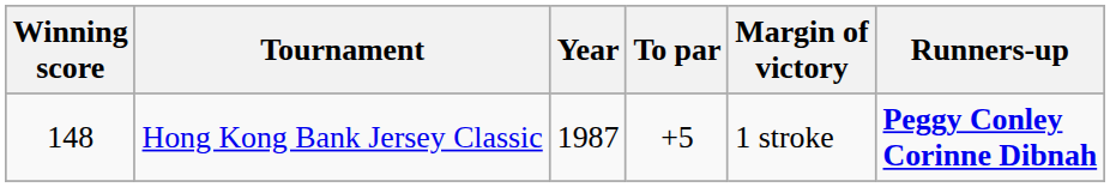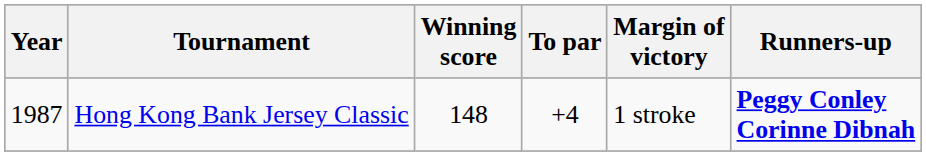columns swapped: Year <-> Winning score
Hong Kong Bank Jersey Classic | To par: +5 -> +4
